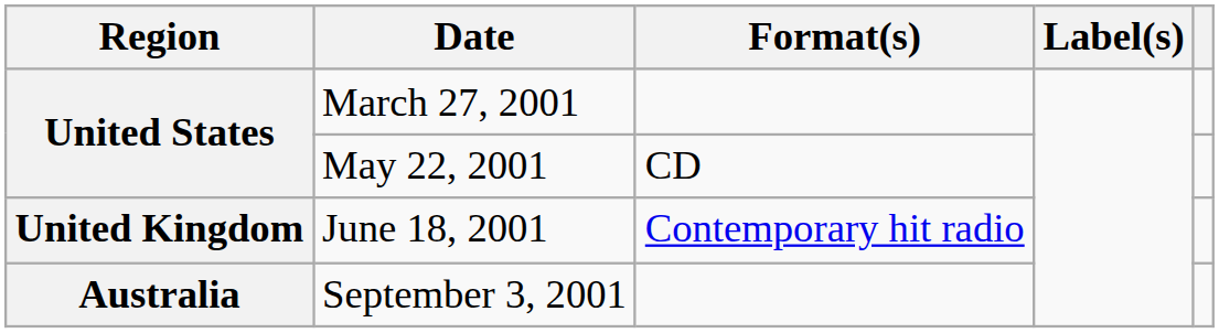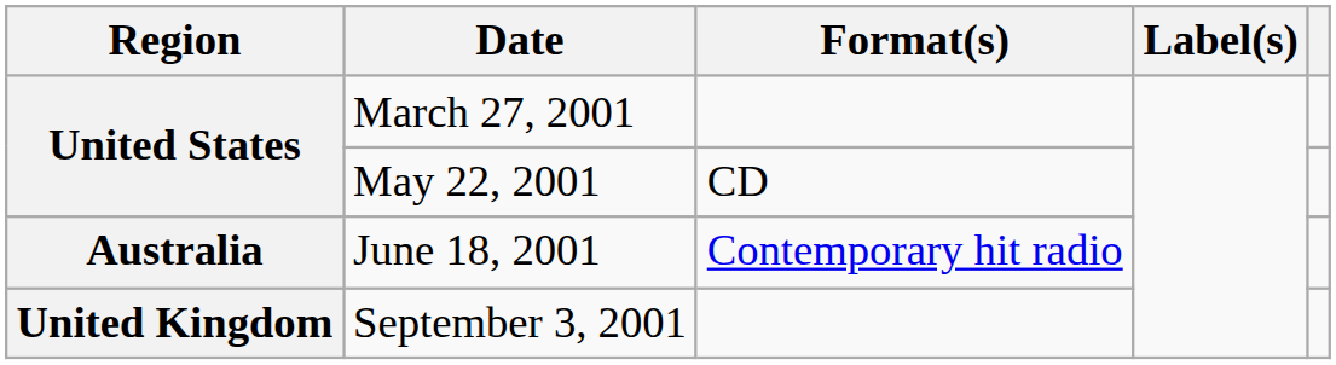June 18, 2001 | Region: United Kingdom -> Australia
September 3, 2001 | Region: Australia -> United Kingdom
